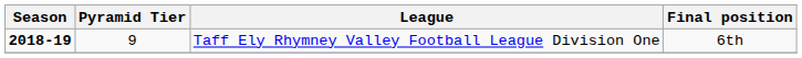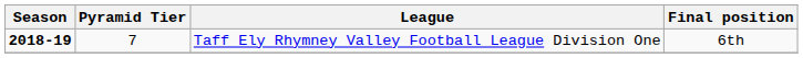Taff Ely Rhymney Valley Football League Division One | Pyramid Tier: 9 -> 7
